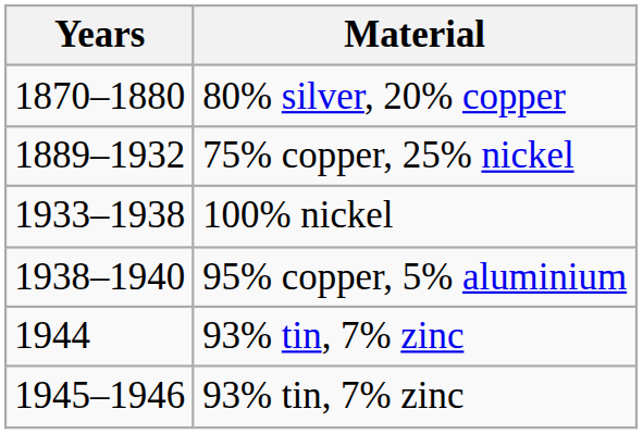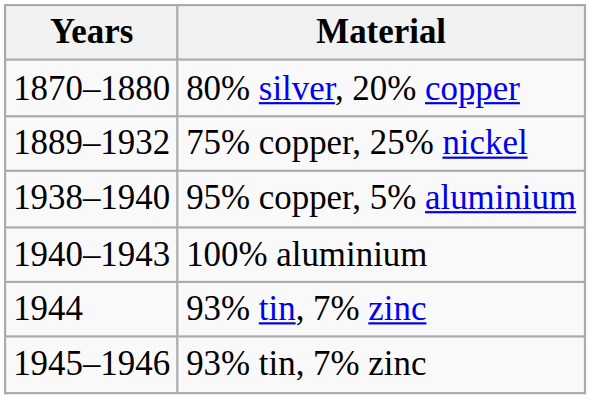- row: 1933–1938 | 100% nickel
+ row: 1940–1943 | 100% aluminium
